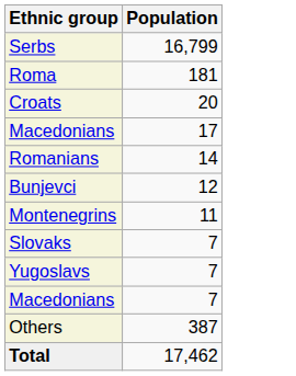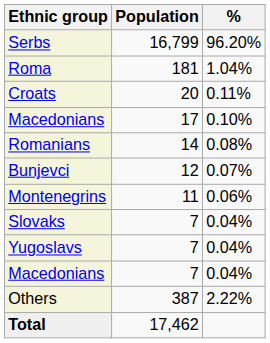+ column: % | 96.20% | 1.04% | 0.11% | 0.10% | 0.08% | 0.07% | 0.06% | 0.04% | 0.04% | 0.04% | 2.22%
